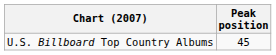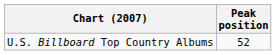U.S. Billboard Top Country Albums | Peak position: 45 -> 52
